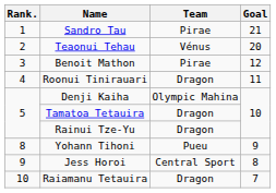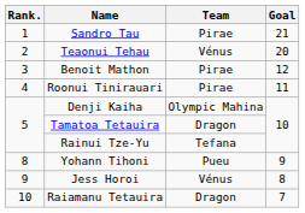Roonui Tinirauari | Team: Dragon -> Pirae
Rainui Tze-Yu | Team: Dragon -> Tefana
Jess Horoi | Team: Central Sport -> Vénus
